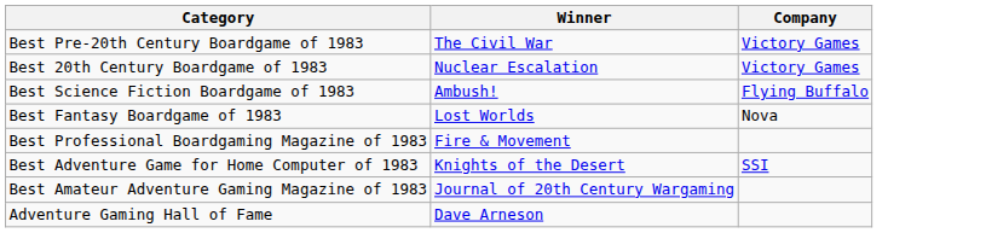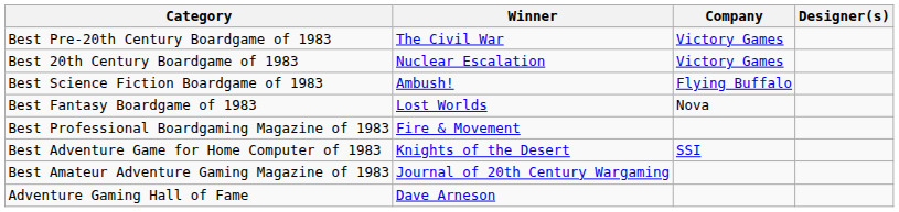+ column: Designer(s)
